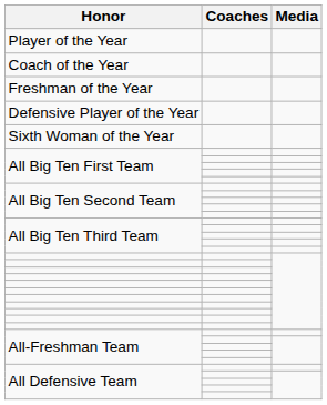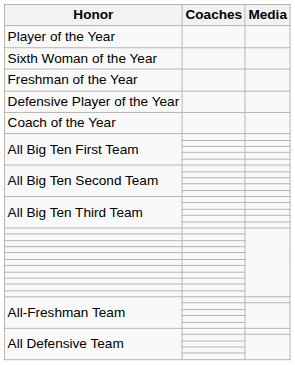rows swapped: Coach of the Year <-> Sixth Woman of the Year
